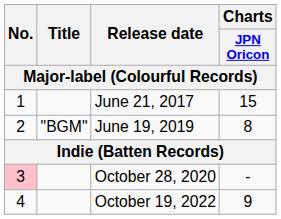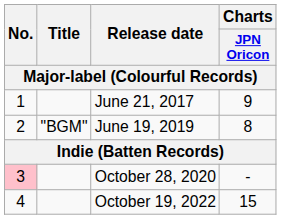June 21, 2017 | Charts / JPN Oricon: 15 -> 9
October 19, 2022 | Charts / JPN Oricon: 9 -> 15
